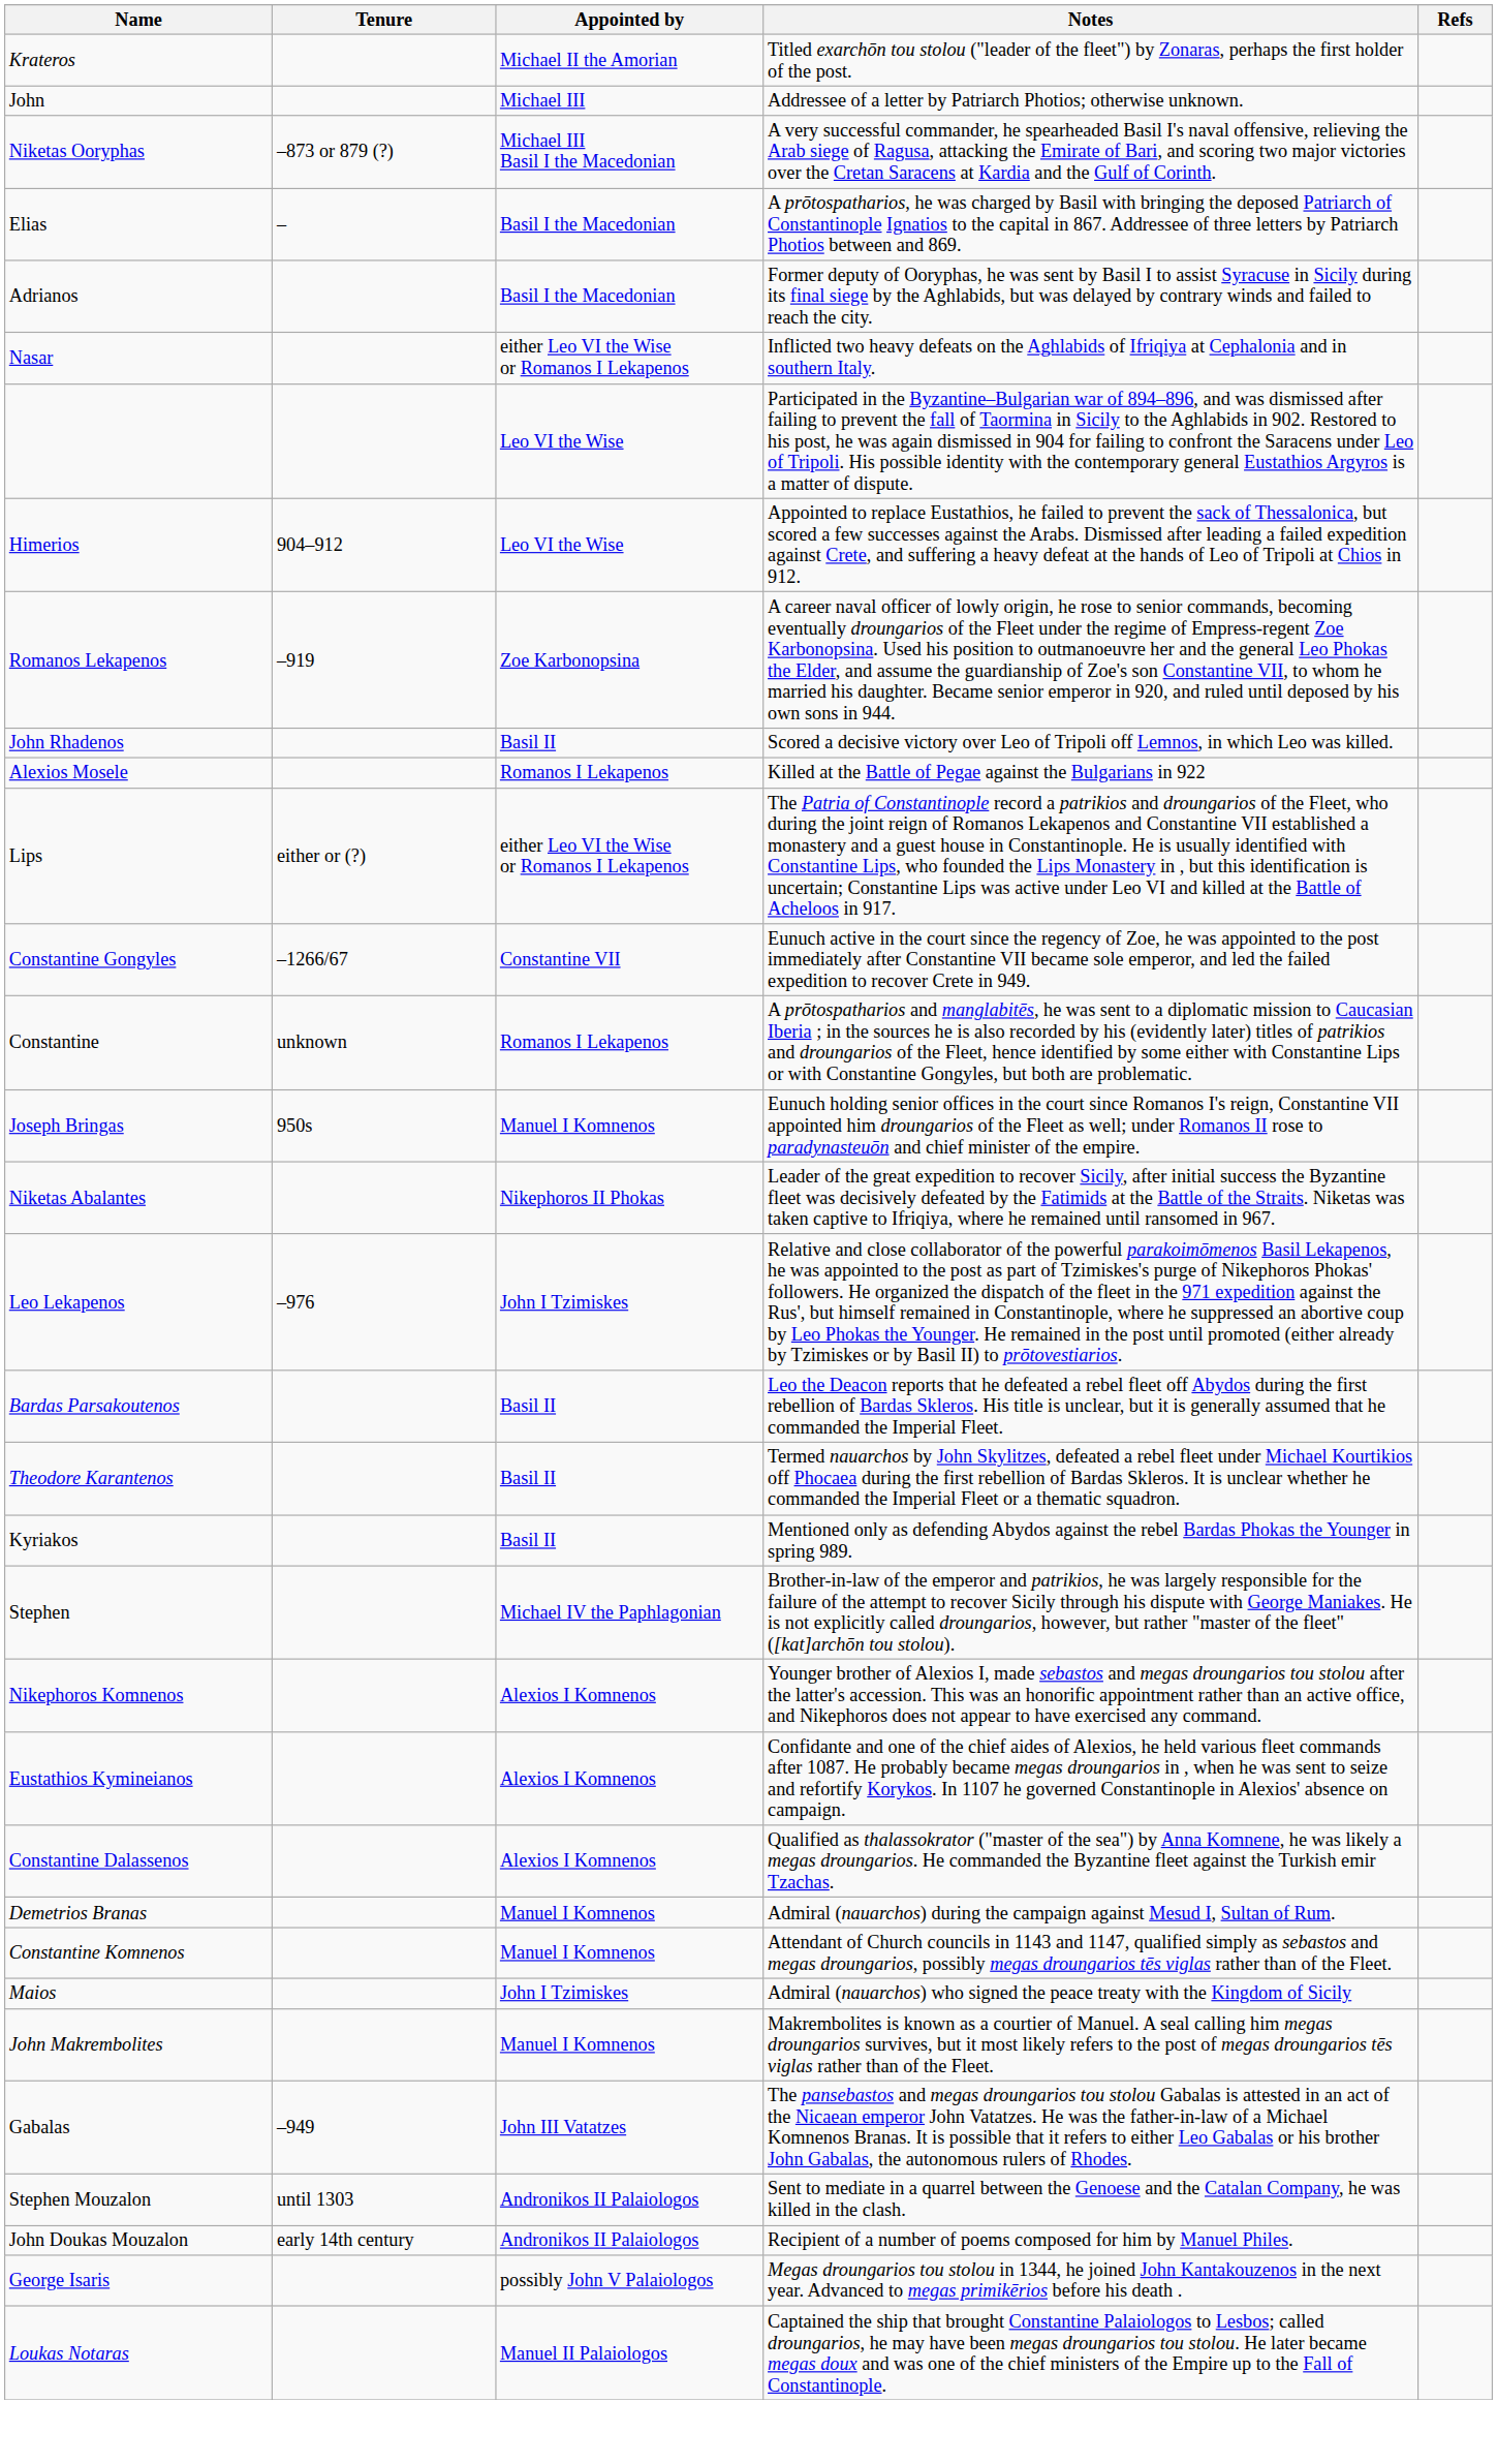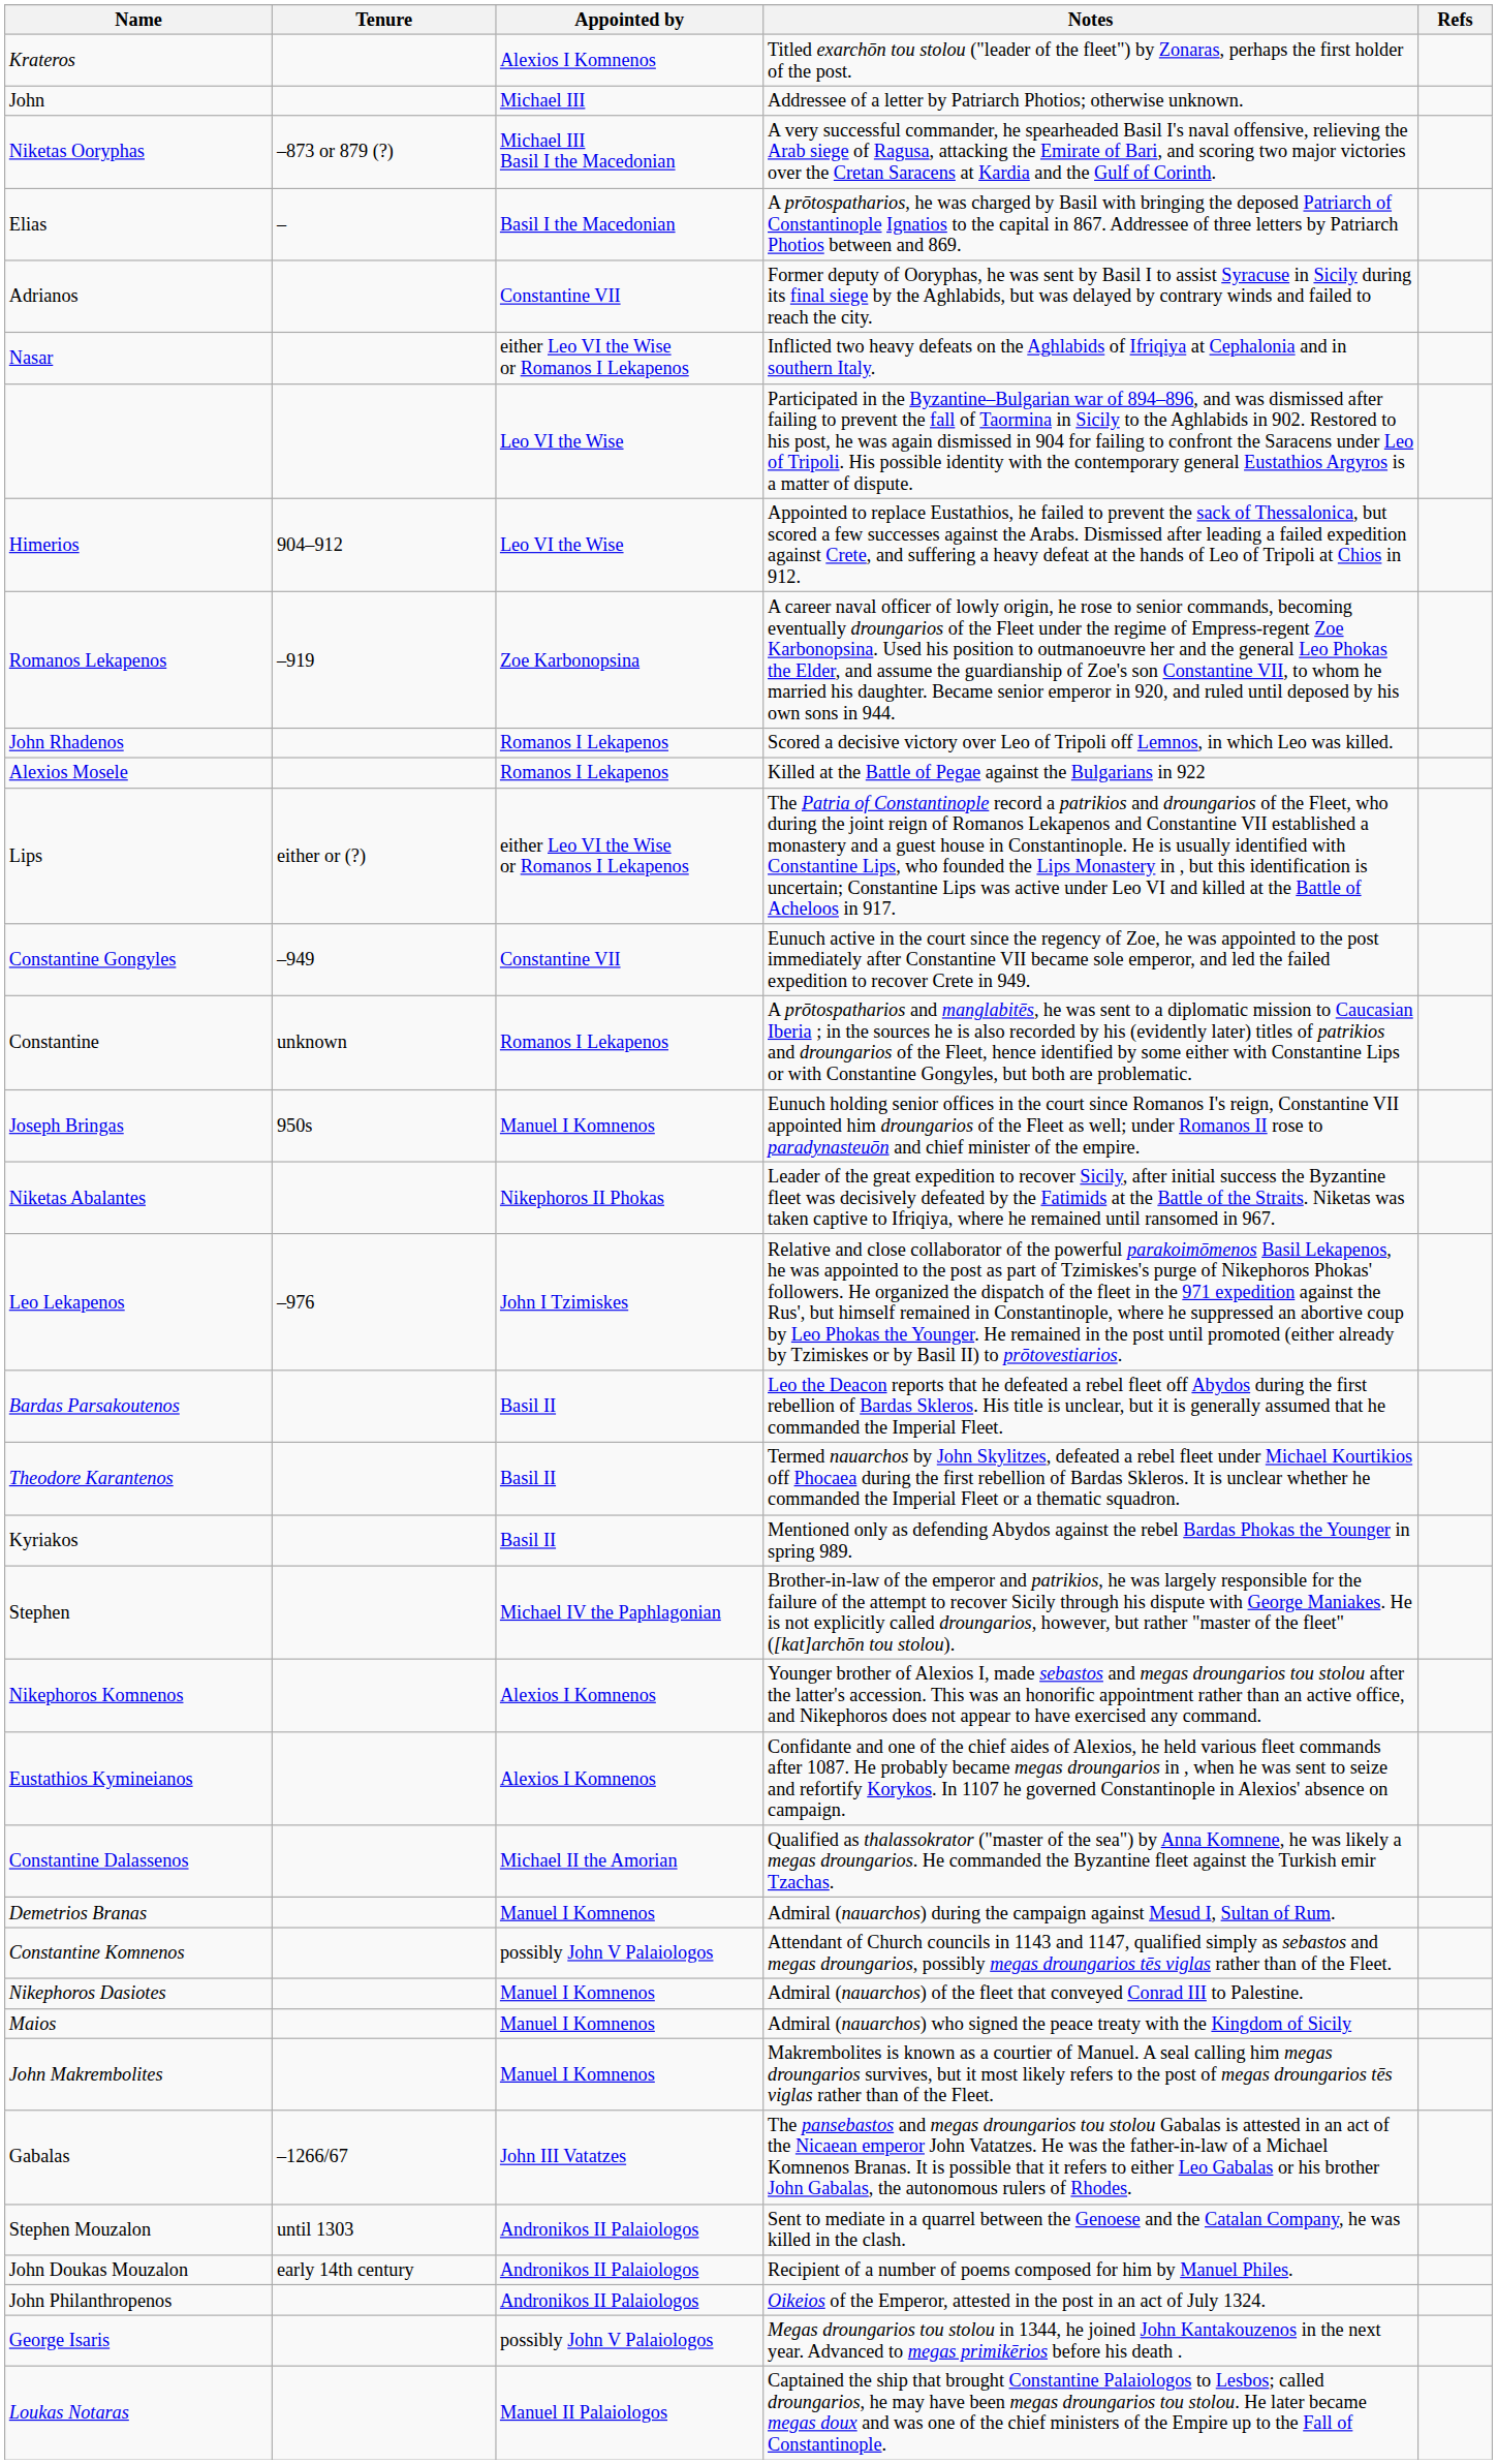Krateros | Appointed by: Michael II the Amorian -> Alexios I Komnenos
Adrianos | Appointed by: Basil I the Macedonian -> Constantine VII
John Rhadenos | Appointed by: Basil II -> Romanos I Lekapenos
Constantine Gongyles | Tenure: –1266/67 -> –949
Constantine Dalassenos | Appointed by: Alexios I Komnenos -> Michael II the Amorian
Constantine Komnenos | Appointed by: Manuel I Komnenos -> possibly John V Palaiologos
+ row: Nikephoros Dasiotes | Manuel I Komnenos | Admiral (nauarchos) of the fleet that conveyed Conrad III to Palestine.
Maios | Appointed by: John I Tzimiskes -> Manuel I Komnenos
Gabalas | Tenure: –949 -> –1266/67
+ row: John Philanthropenos | Andronikos II Palaiologos | Oikeios of the Emperor, attested in the post in an act of July 1324.
